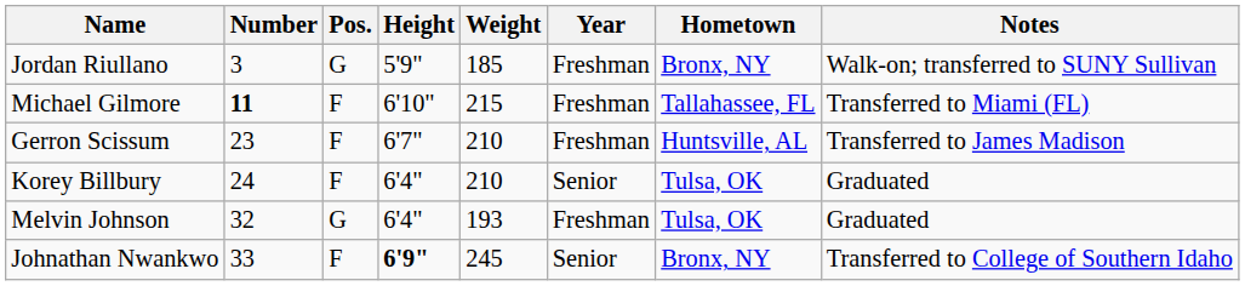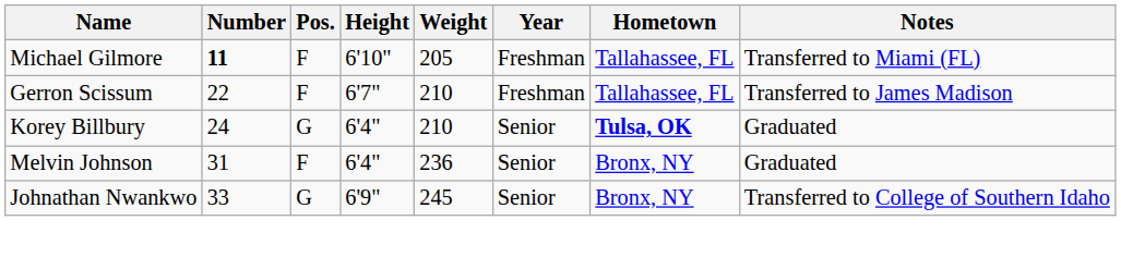- row: Jordan Riullano | 3 | G | 5'9" | 185 | Freshman | Bronx, NY | Walk-on; transferred to SUNY Sullivan
Michael Gilmore | Weight: 215 -> 205
Gerron Scissum | Number: 23 -> 22
Gerron Scissum | Hometown: Huntsville, AL -> Tallahassee, FL
Korey Billbury | Pos.: F -> G
Korey Billbury | Hometown: normal -> bold
Melvin Johnson | Number: 32 -> 31
Melvin Johnson | Pos.: G -> F
Melvin Johnson | Weight: 193 -> 236
Melvin Johnson | Year: Freshman -> Senior
Melvin Johnson | Hometown: Tulsa, OK -> Bronx, NY
Johnathan Nwankwo | Pos.: F -> G
Johnathan Nwankwo | Height: bold -> normal
